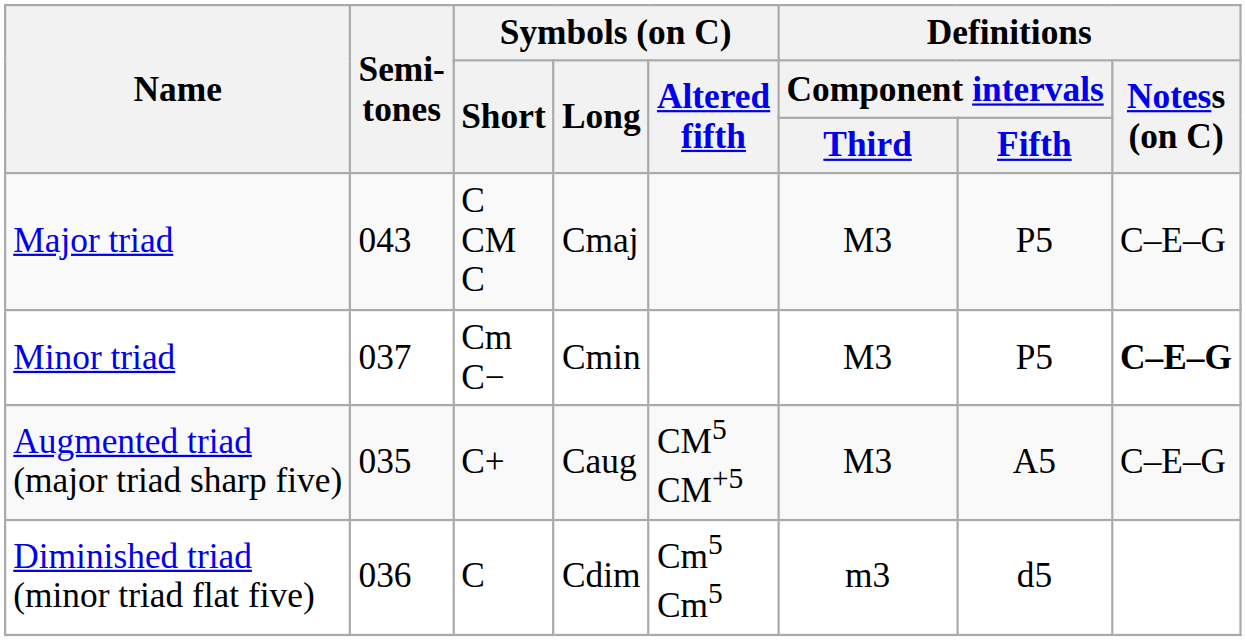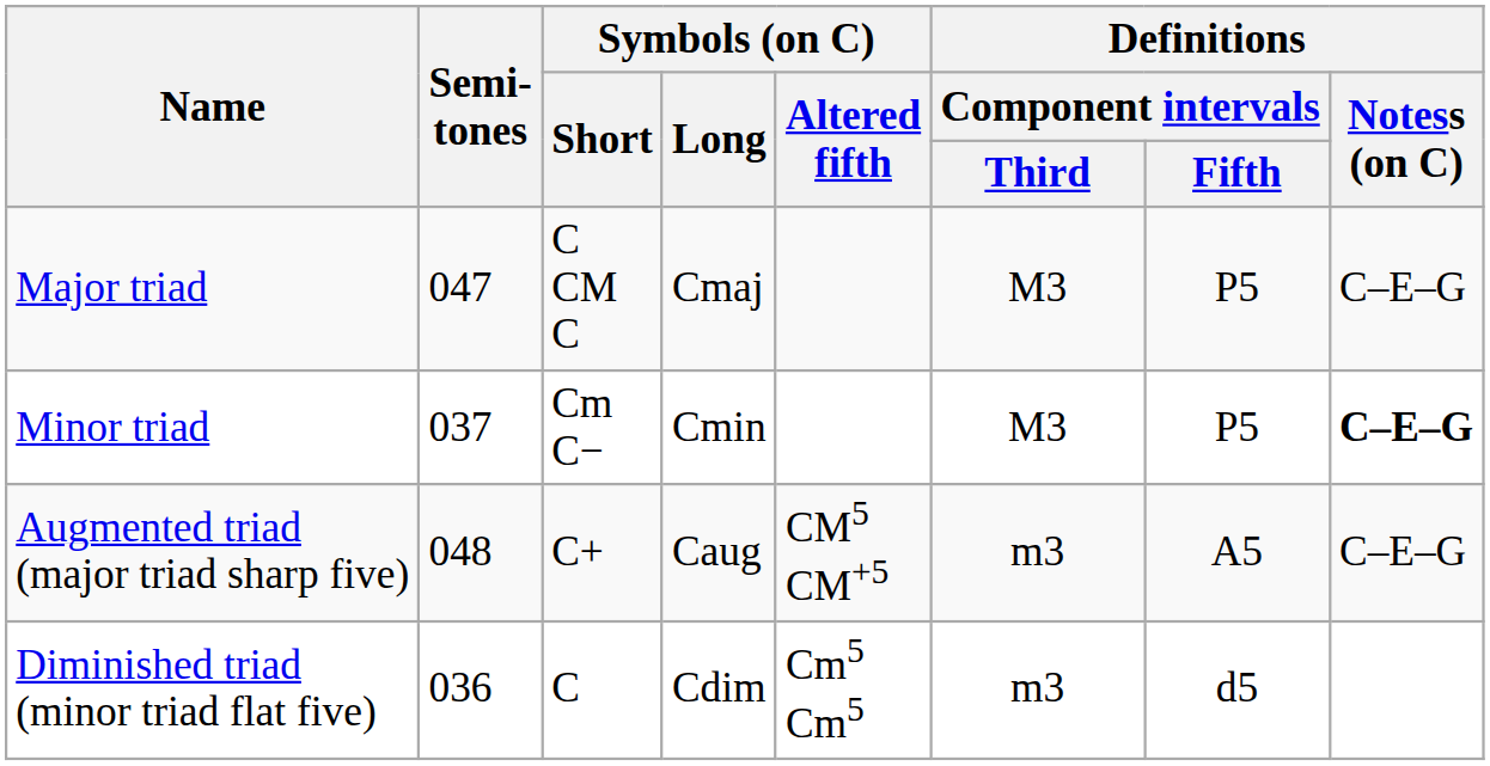Major triad | Semi- tones: 043 -> 047
Augmented triad (major triad sharp five) | Semi- tones: 035 -> 048
Augmented triad (major triad sharp five) | Definitions / Component intervals / Third: M3 -> m3
